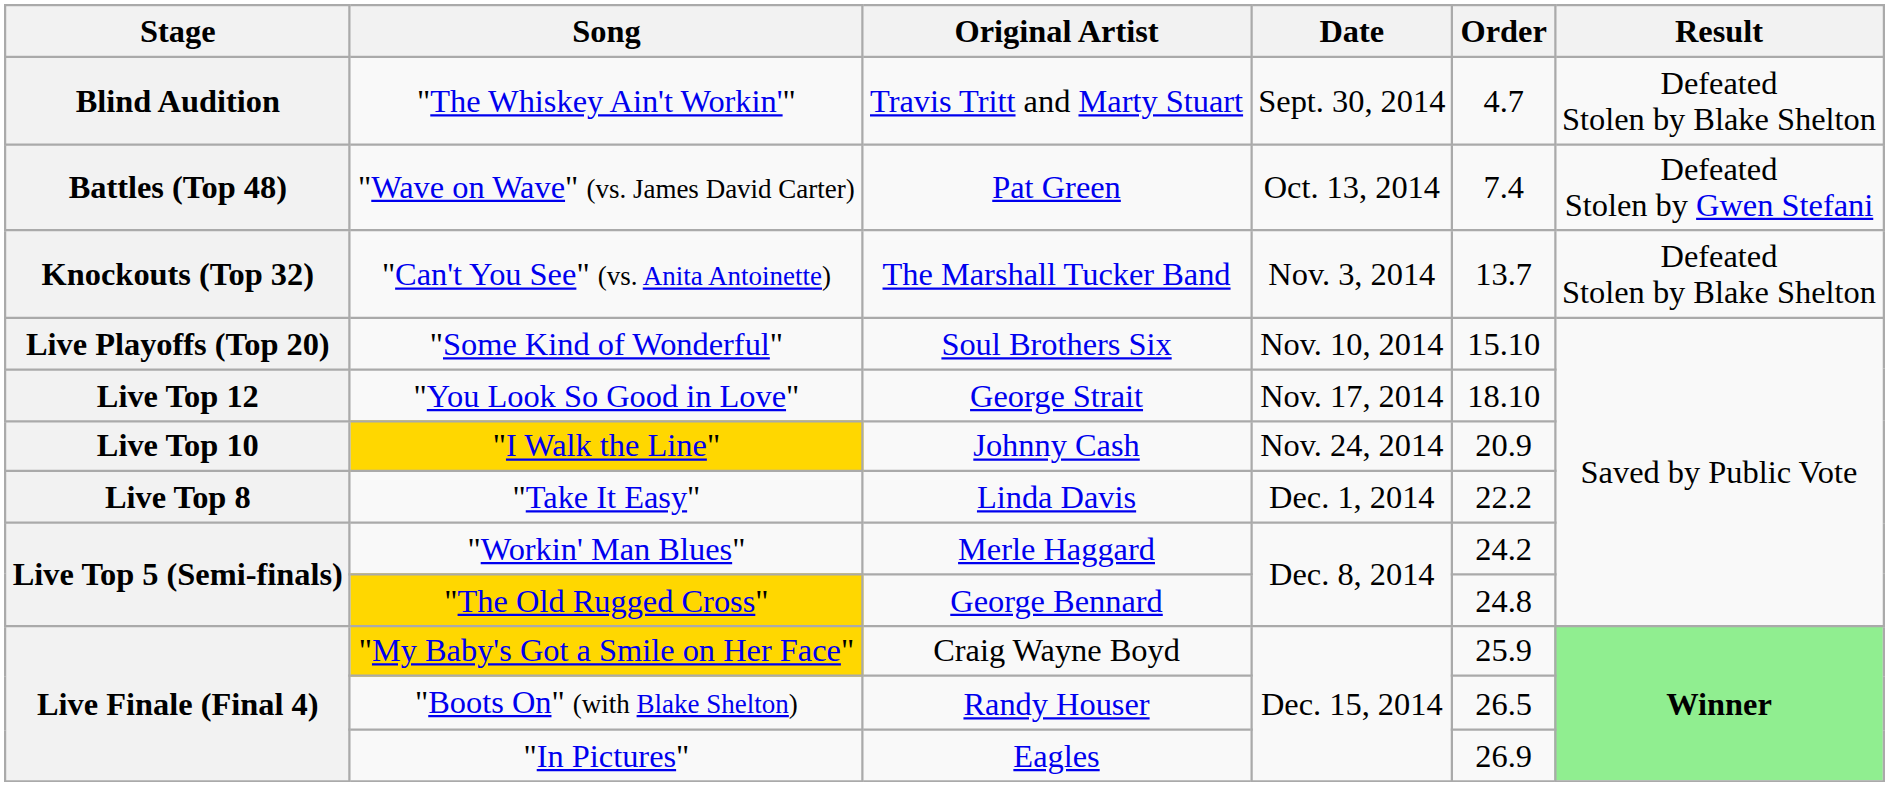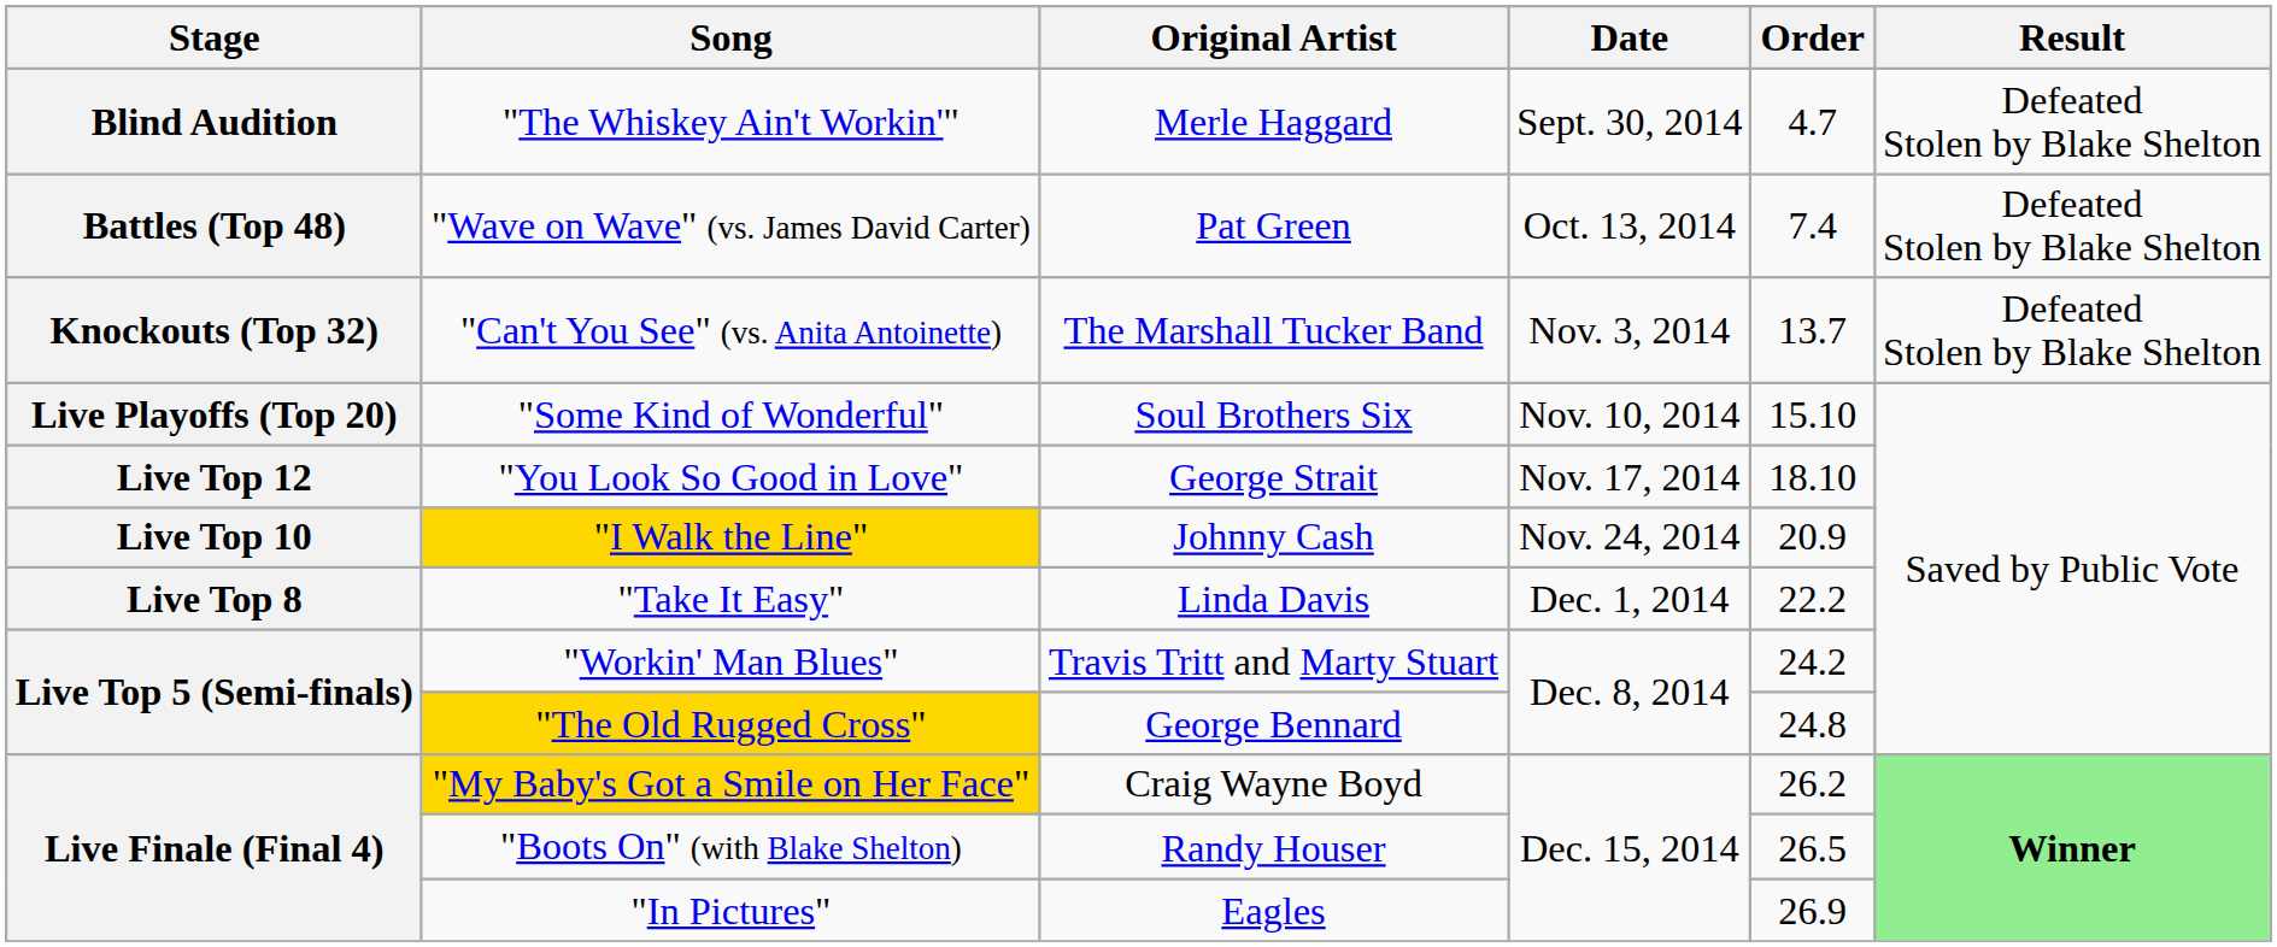"The Whiskey Ain't Workin'" | Original Artist: Travis Tritt and Marty Stuart -> Merle Haggard
"Wave on Wave" (vs. James David Carter) | Result: Defeated Stolen by Gwen Stefani -> Defeated Stolen by Blake Shelton
"Workin' Man Blues" | Original Artist: Merle Haggard -> Travis Tritt and Marty Stuart
"My Baby's Got a Smile on Her Face" | Order: 25.9 -> 26.2
